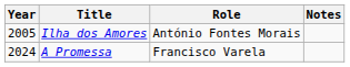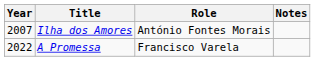Ilha dos Amores | Year: 2005 -> 2007
A Promessa | Year: 2024 -> 2022
